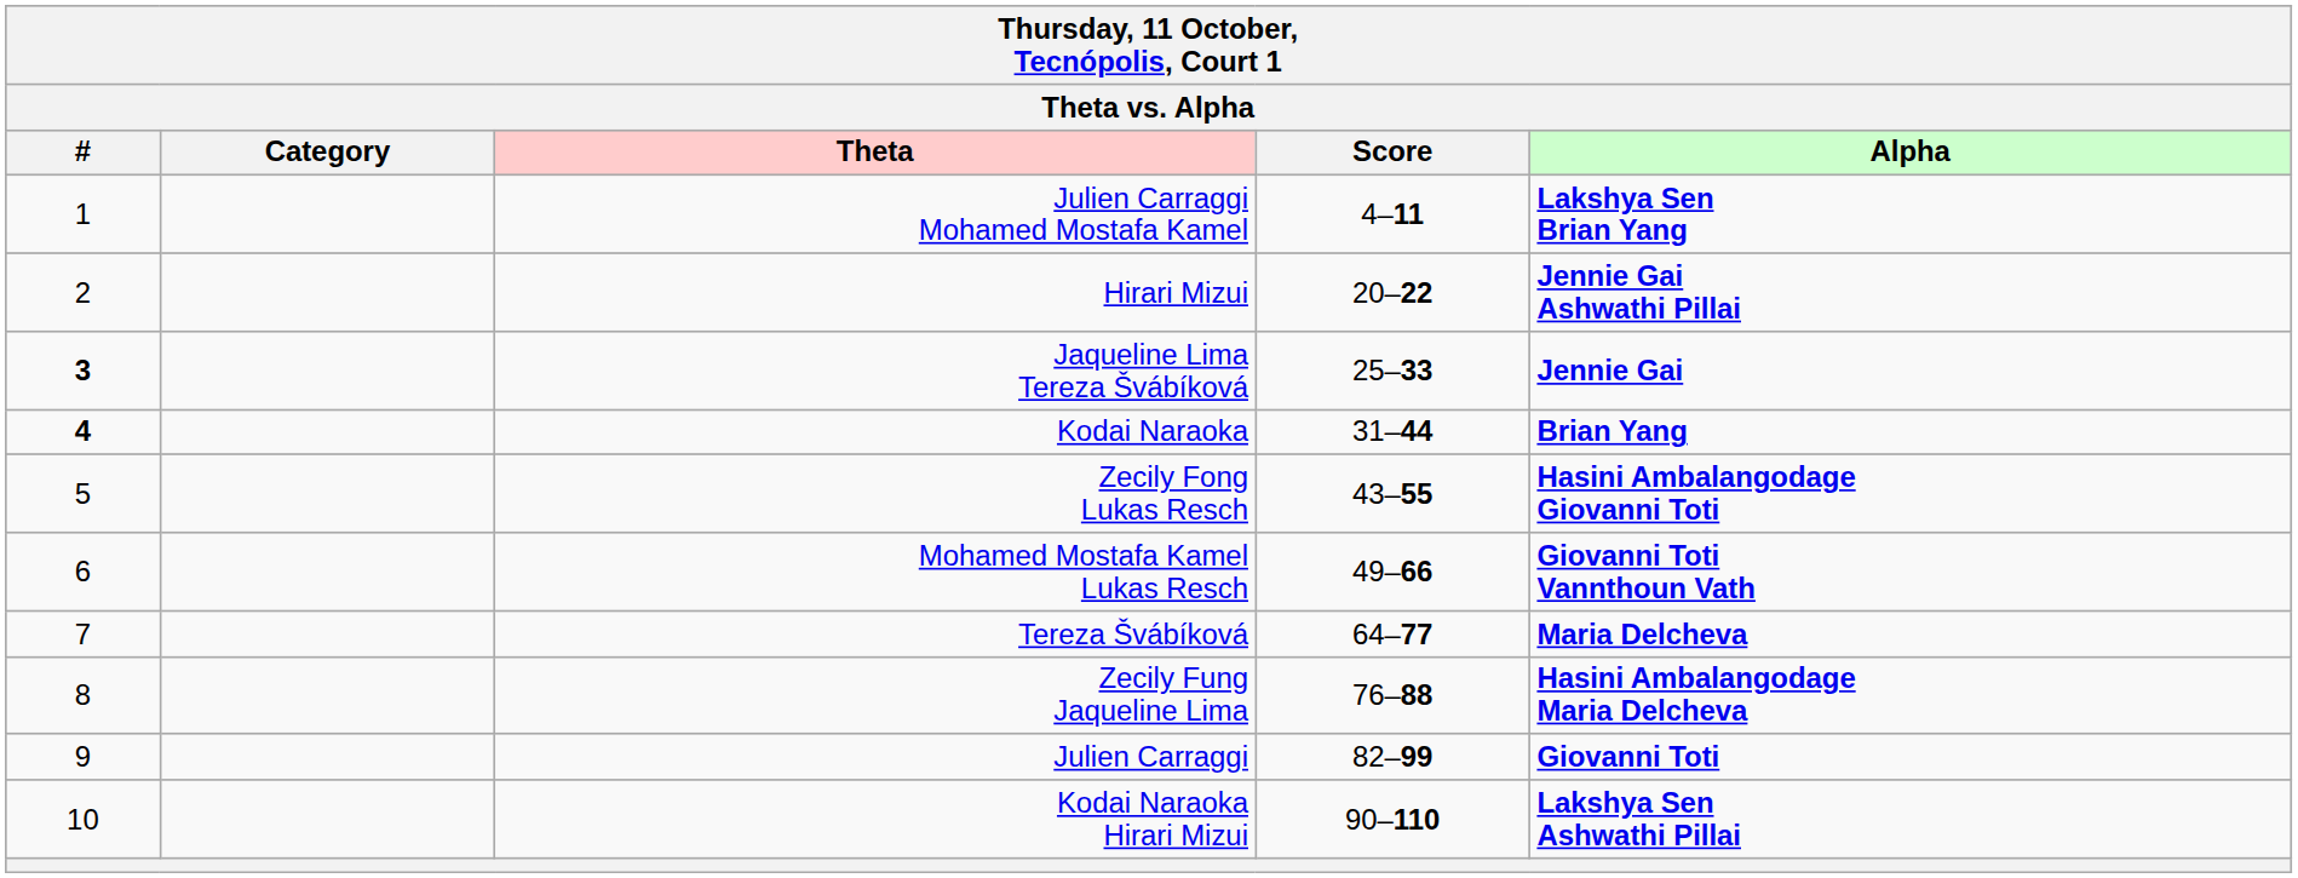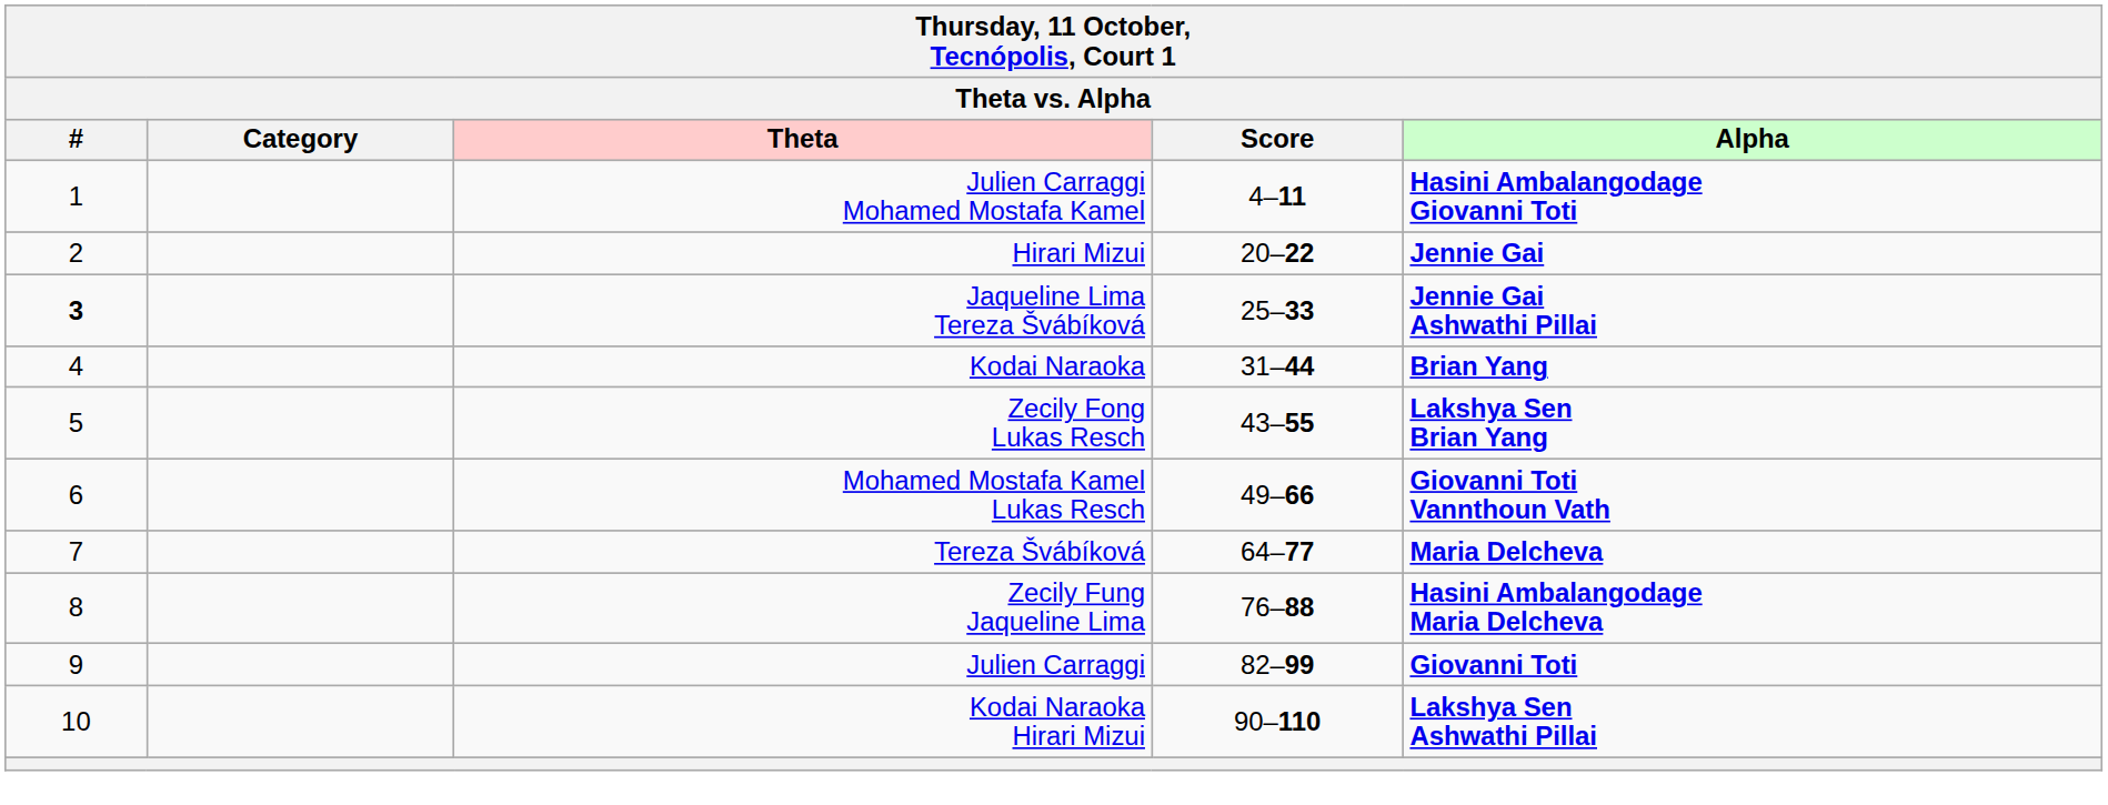Julien Carraggi Mohamed Mostafa Kamel | Alpha: Lakshya Sen Brian Yang -> Hasini Ambalangodage Giovanni Toti
Hirari Mizui | Alpha: Jennie Gai Ashwathi Pillai -> Jennie Gai
Jaqueline Lima Tereza Švábíková | Alpha: Jennie Gai -> Jennie Gai Ashwathi Pillai
Kodai Naraoka | #: bold -> normal
Zecily Fong Lukas Resch | Alpha: Hasini Ambalangodage Giovanni Toti -> Lakshya Sen Brian Yang
